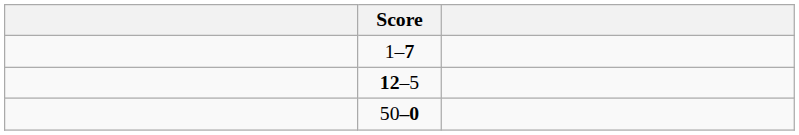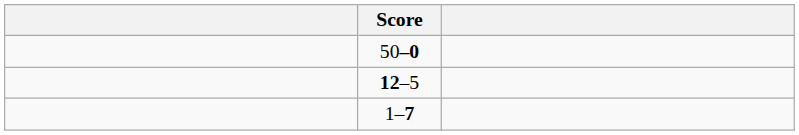rows swapped: 1–7 <-> 50–0
